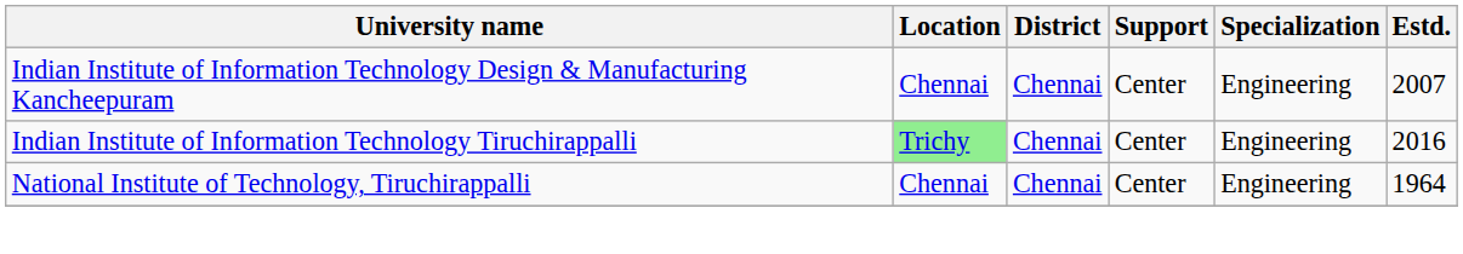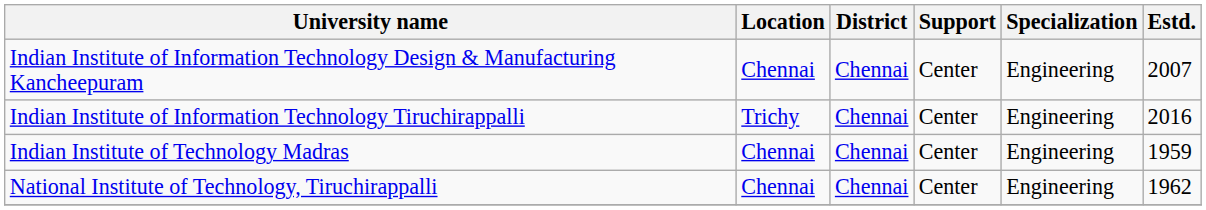Indian Institute of Information Technology Tiruchirappalli | Location: lightgreen background -> no background
+ row: Indian Institute of Technology Madras | Chennai | Chennai | Center | Engineering | 1959
National Institute of Technology, Tiruchirappalli | Estd.: 1964 -> 1962
